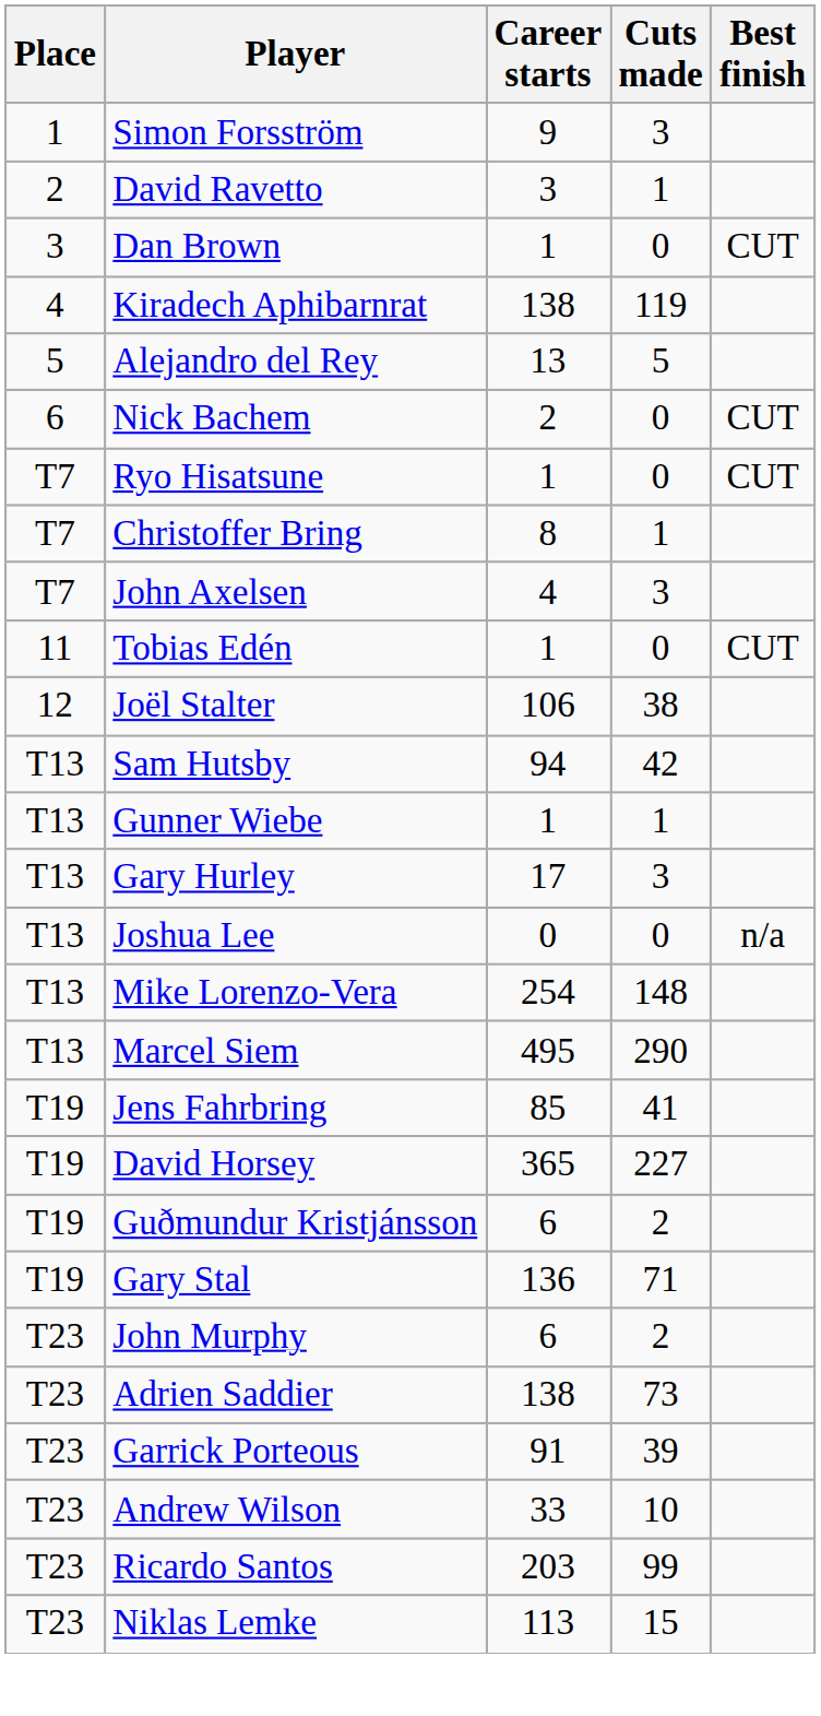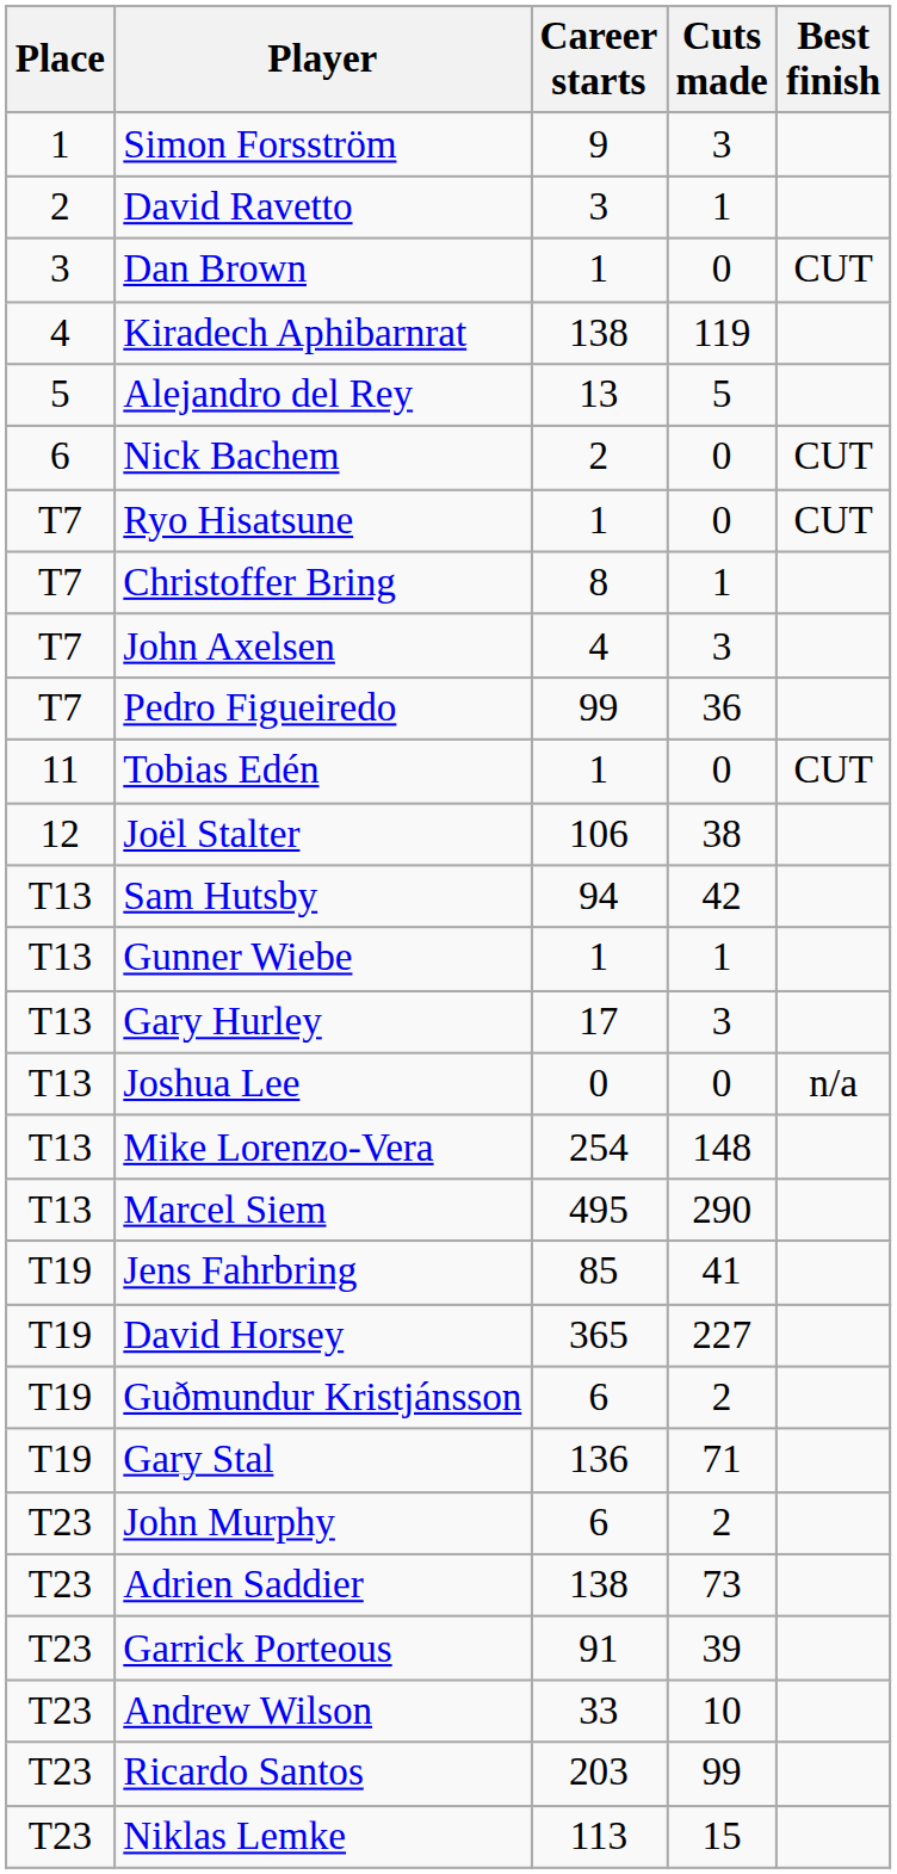+ row: T7 | Pedro Figueiredo | 99 | 36
